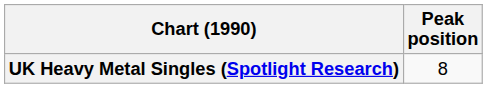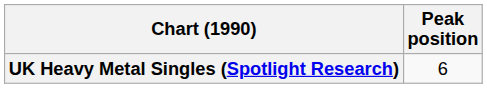UK Heavy Metal Singles (Spotlight Research) | Peak position: 8 -> 6
